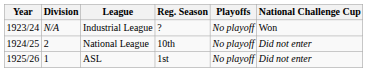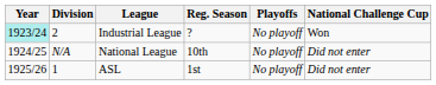Industrial League | Year: no background -> paleturquoise background
Industrial League | Division: N/A -> 2
National League | Division: 2 -> N/A
